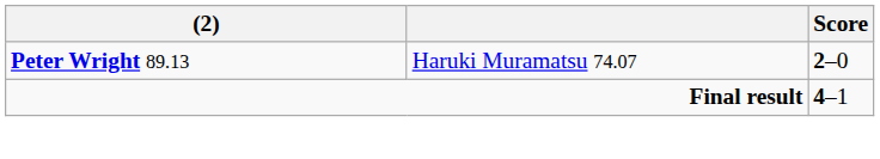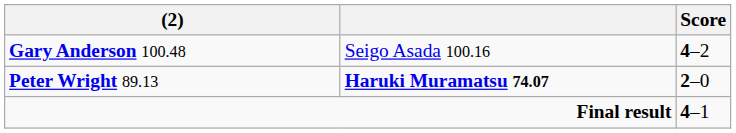+ row: Gary Anderson 100.48 | Seigo Asada 100.16 | 4–2
Peter Wright 89.13 | column 2: normal -> bold
